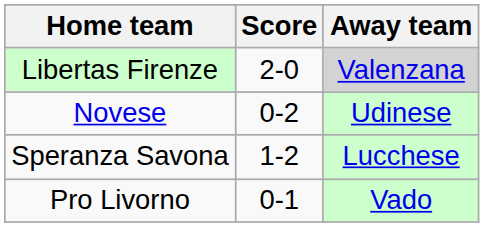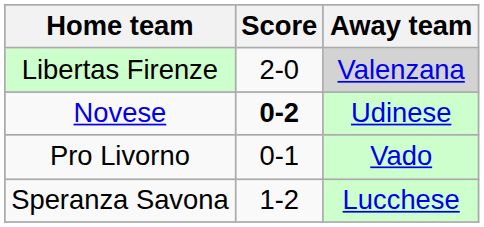Novese | Score: normal -> bold
rows swapped: Speranza Savona <-> Pro Livorno
